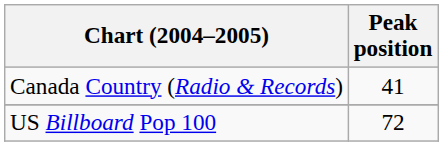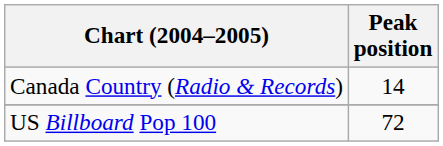Canada Country (Radio & Records) | Peak position: 41 -> 14
